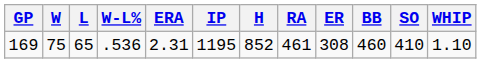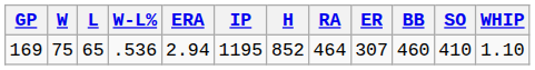169 | ERA: 2.31 -> 2.94
169 | RA: 461 -> 464
169 | ER: 308 -> 307
